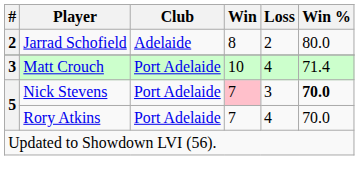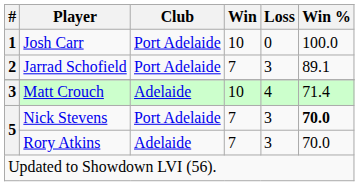+ row: 1 | Josh Carr | Port Adelaide | 10 | 0 | 100.0
Jarrad Schofield | Club: Adelaide -> Port Adelaide
Jarrad Schofield | Win: 8 -> 7
Jarrad Schofield | Loss: 2 -> 3
Jarrad Schofield | Win %: 80.0 -> 89.1
Matt Crouch | Club: Port Adelaide -> Adelaide
Nick Stevens | Win: pink background -> no background
Rory Atkins | Club: Port Adelaide -> Adelaide
Rory Atkins | Loss: 4 -> 3
